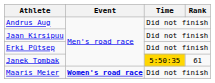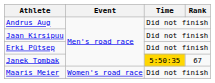Janek Tombak | Rank: 61 -> 67
Maaris Meier | Event: bold -> normal
